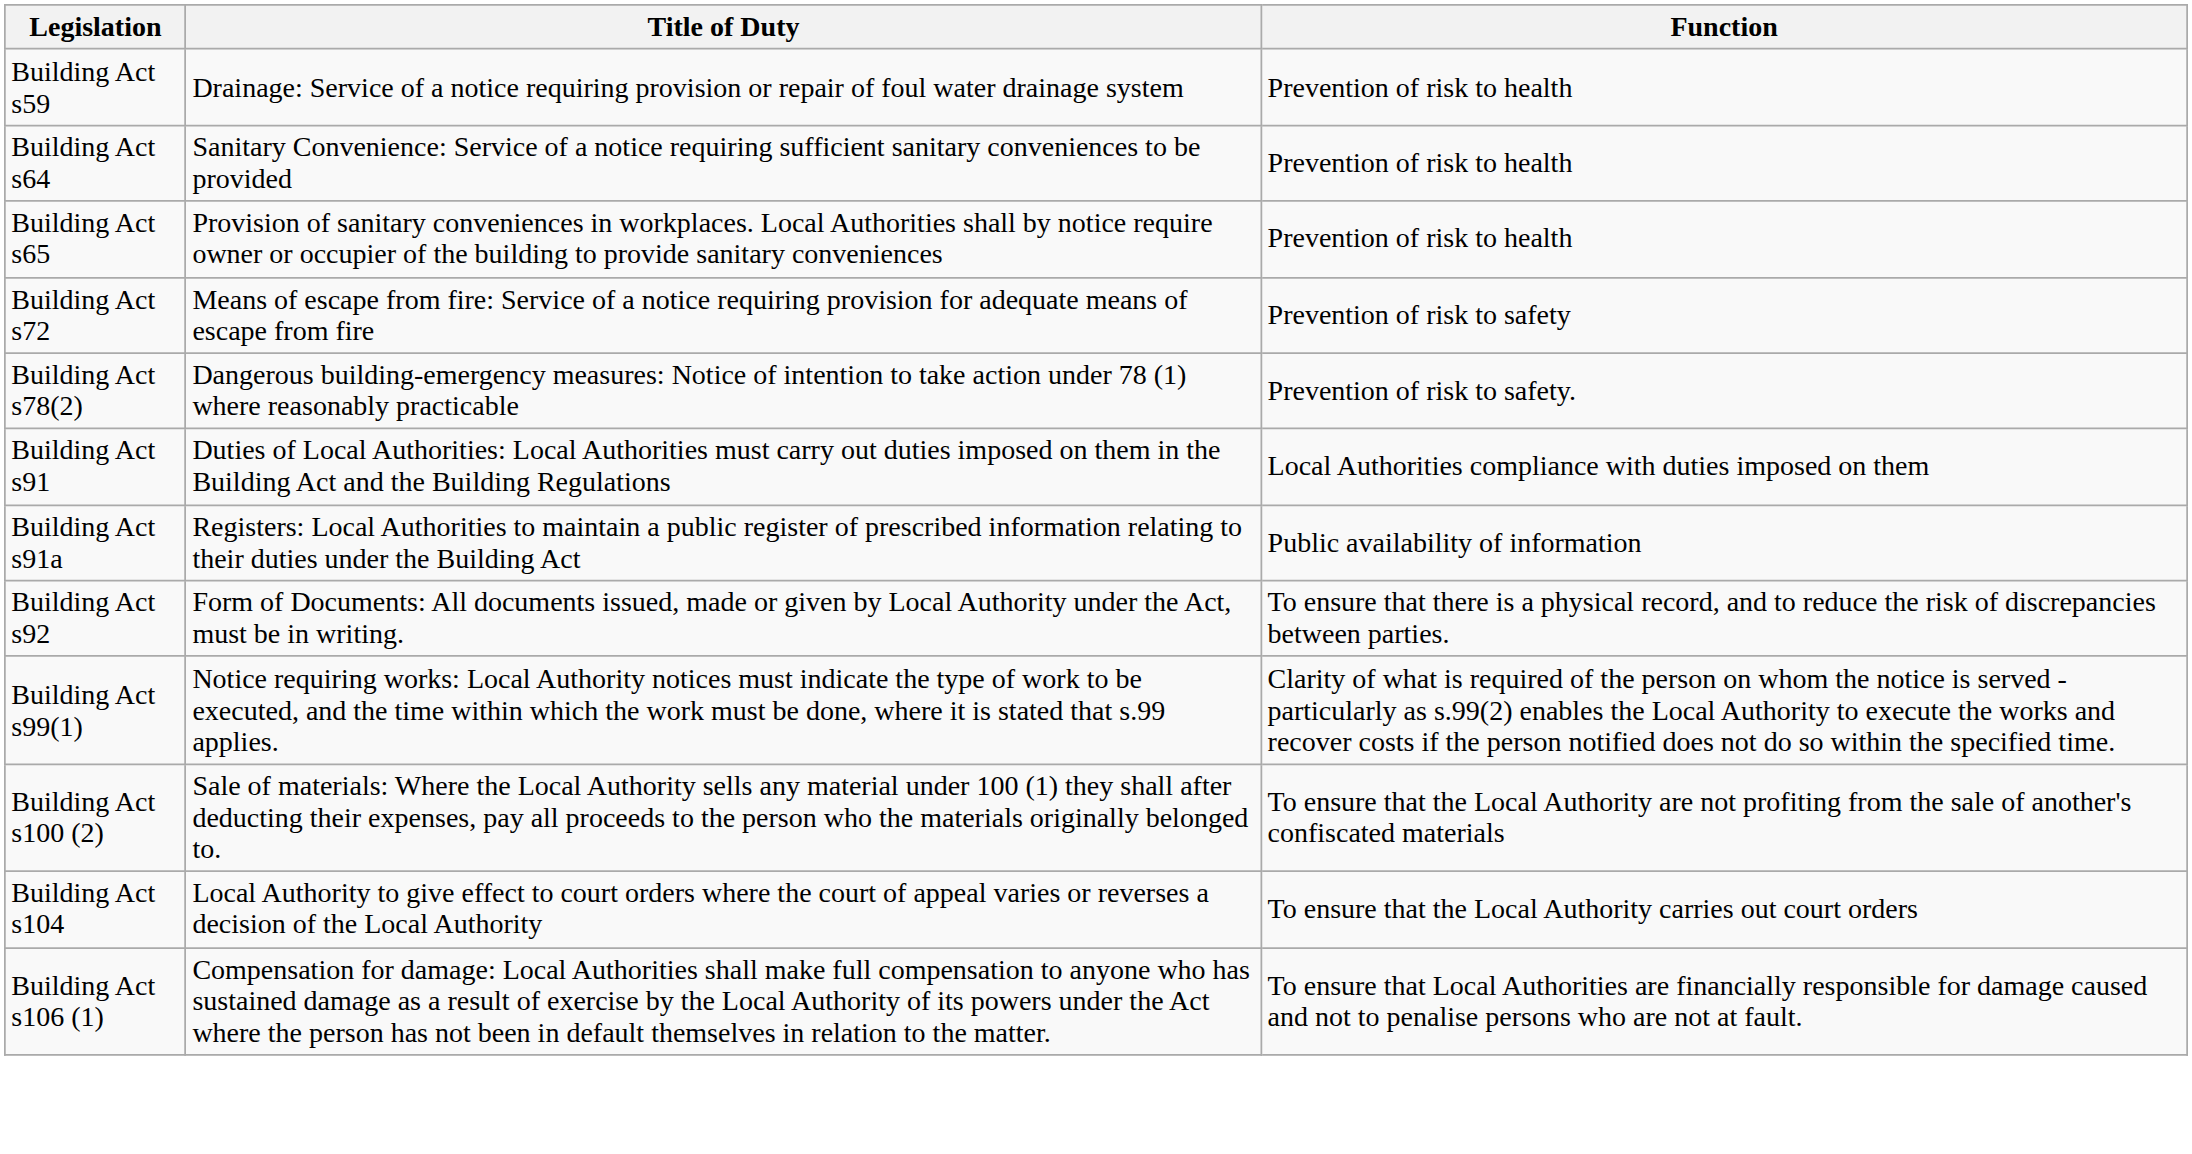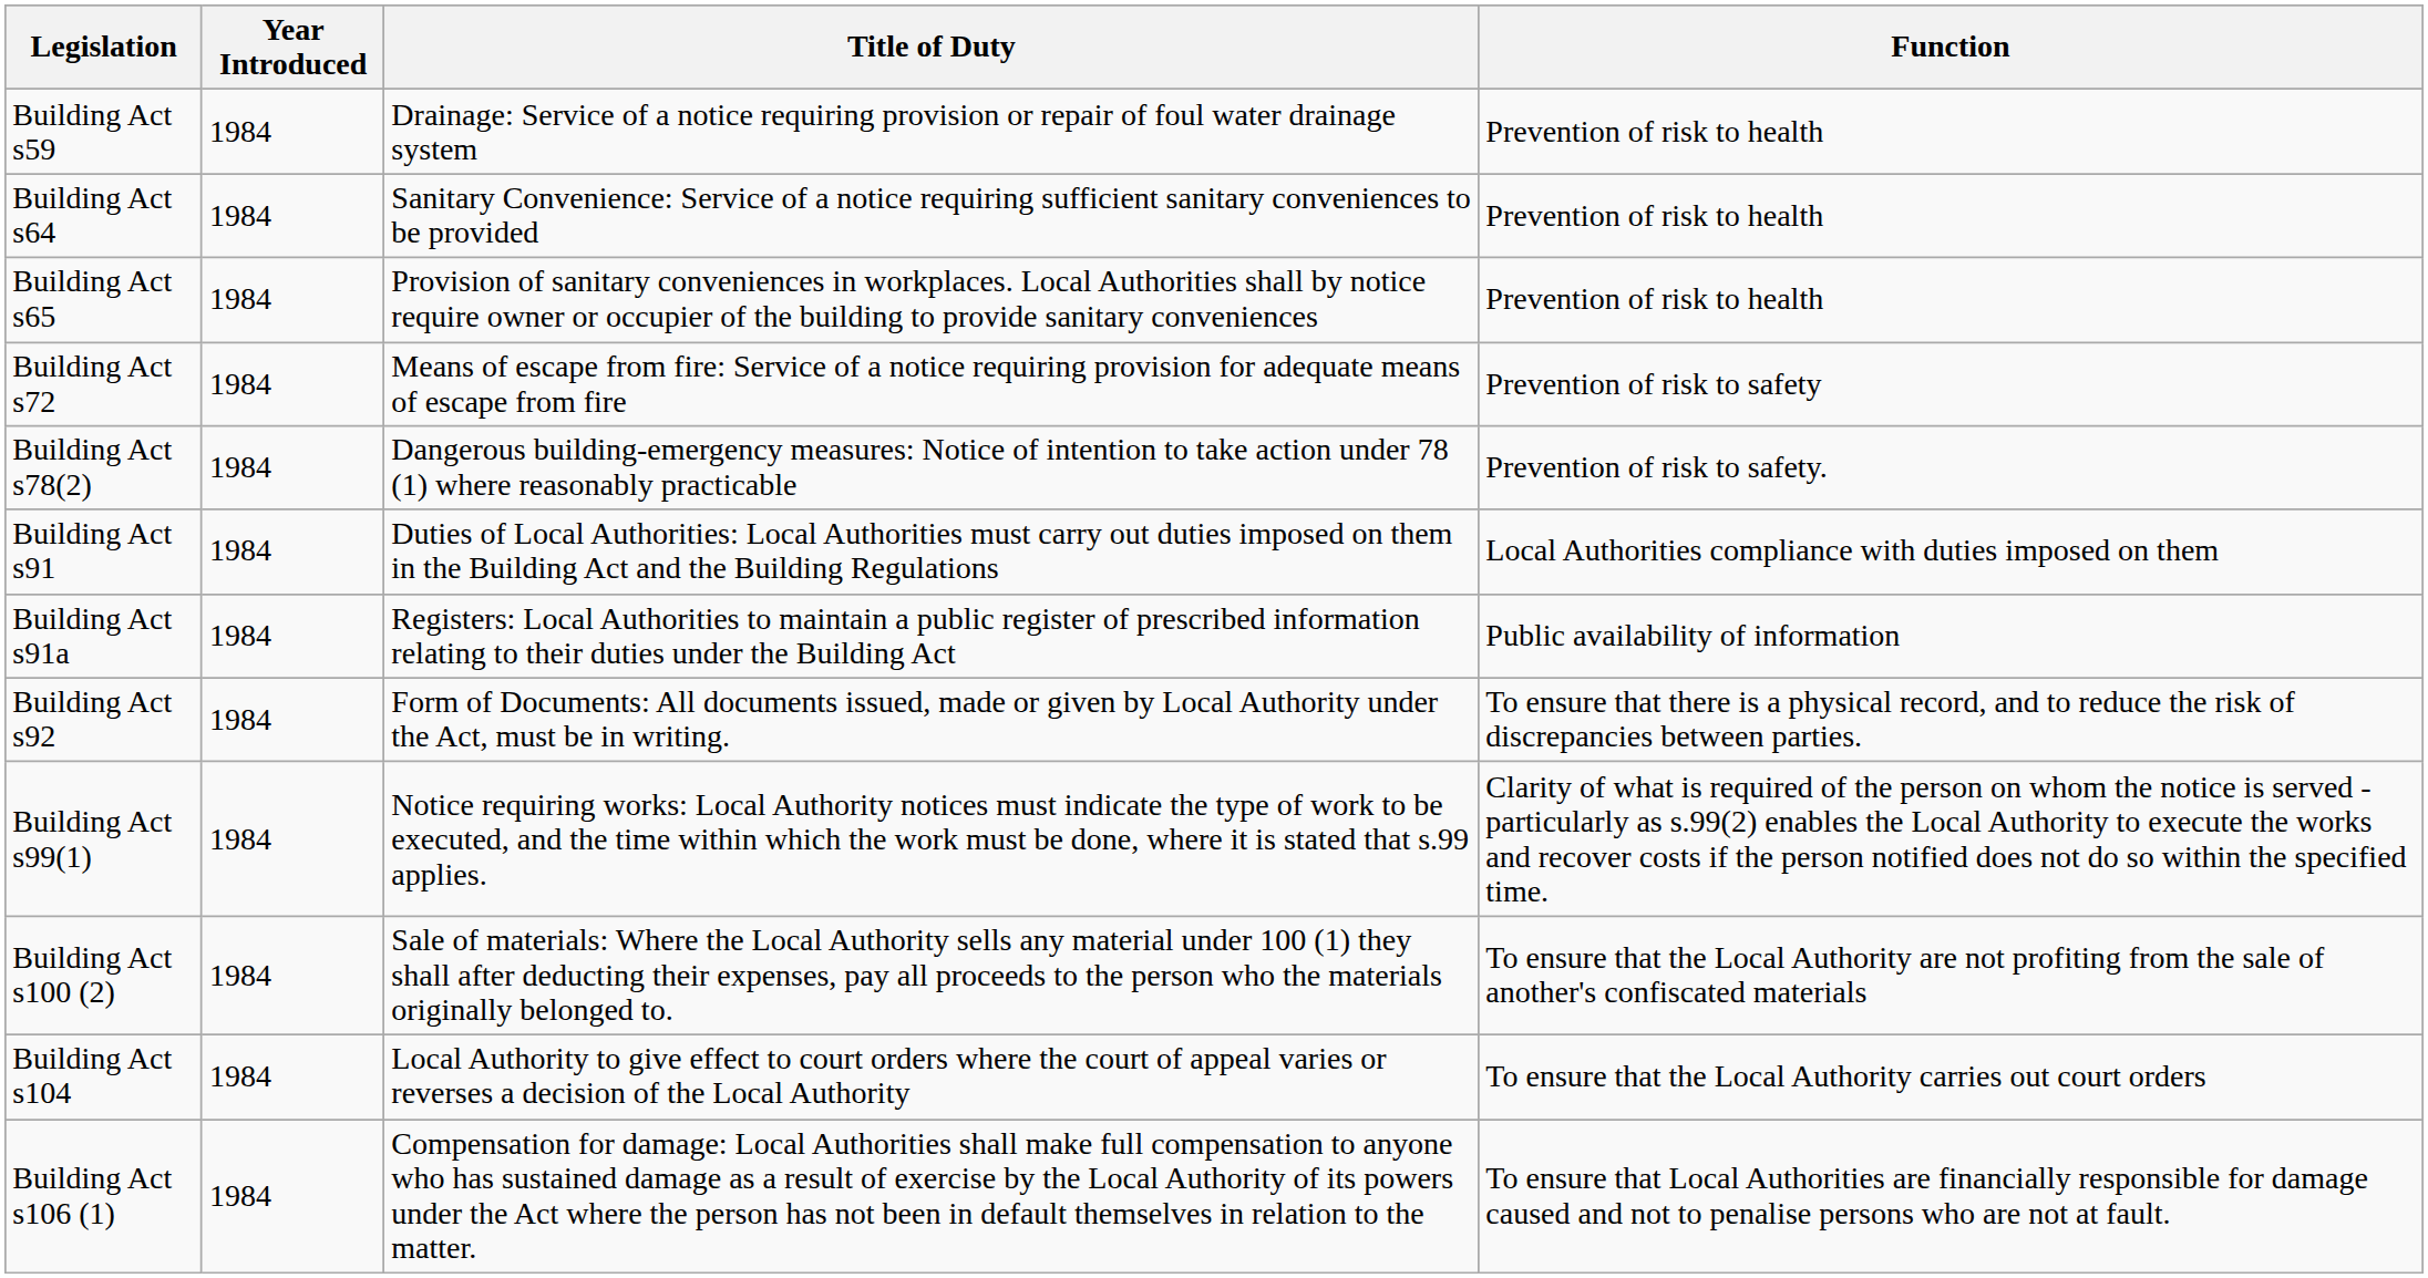+ column: Year Introduced | 1984 | 1984 | 1984 | 1984 | 1984 | 1984 | 1984 | 1984 | 1984 | 1984 | 1984 | 1984
